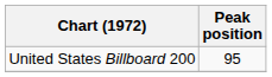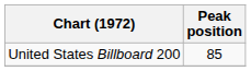United States Billboard 200 | Peak position: 95 -> 85
